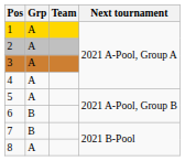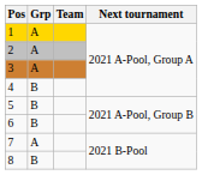4 | Grp: A -> B
5 | Grp: A -> B
7 | Grp: B -> A
8 | Grp: A -> B
